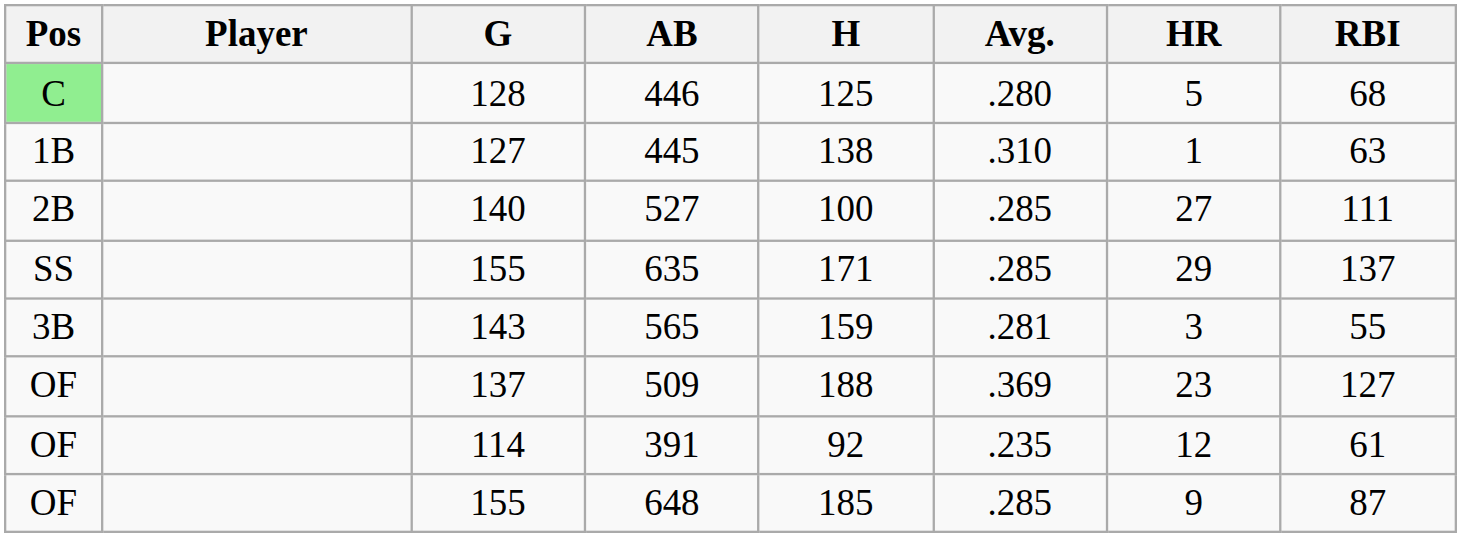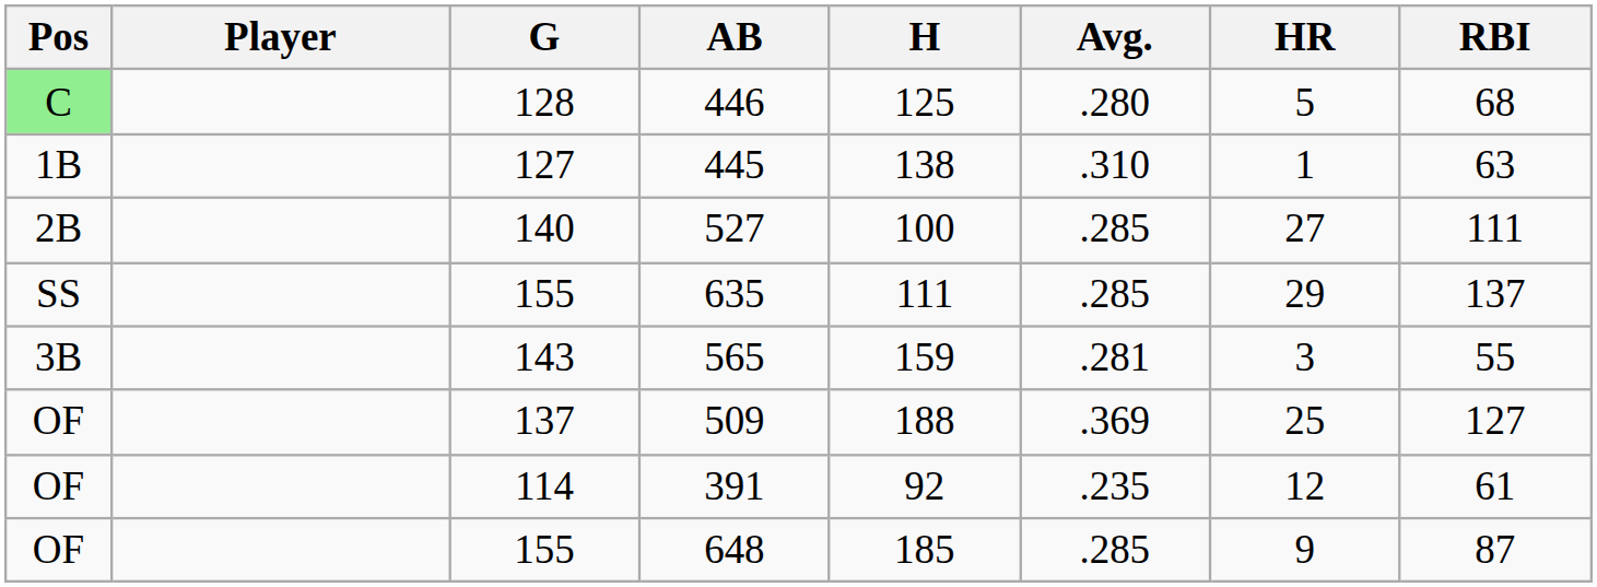635 | H: 171 -> 111
509 | HR: 23 -> 25
